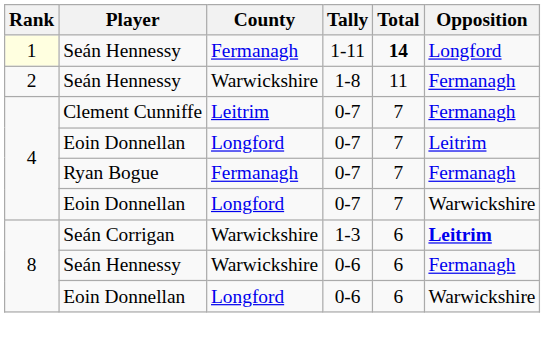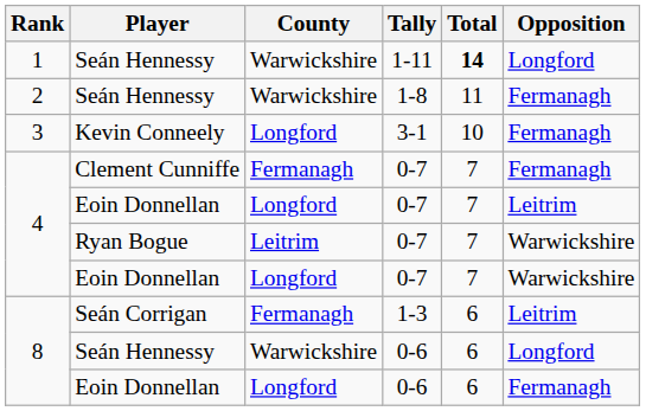Seán Hennessy / 1-11 | Rank: lightyellow background -> no background
Seán Hennessy / 1-11 | County: Fermanagh -> Warwickshire
+ row: 3 | Kevin Conneely | Longford | 3-1 | 10 | Fermanagh
Clement Cunniffe | County: Leitrim -> Fermanagh
Ryan Bogue | County: Fermanagh -> Leitrim
Ryan Bogue | Opposition: Fermanagh -> Warwickshire
Seán Corrigan | County: Warwickshire -> Fermanagh
Seán Corrigan | Opposition: bold -> normal
Seán Hennessy / 0-6 | Opposition: Fermanagh -> Longford
Eoin Donnellan / 0-6 | Opposition: Warwickshire -> Fermanagh
